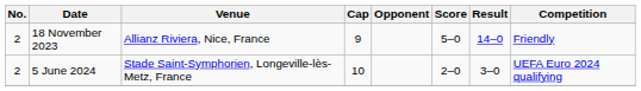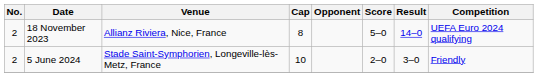18 November 2023 | Cap: 9 -> 8
18 November 2023 | Competition: Friendly -> UEFA Euro 2024 qualifying
5 June 2024 | Competition: UEFA Euro 2024 qualifying -> Friendly
